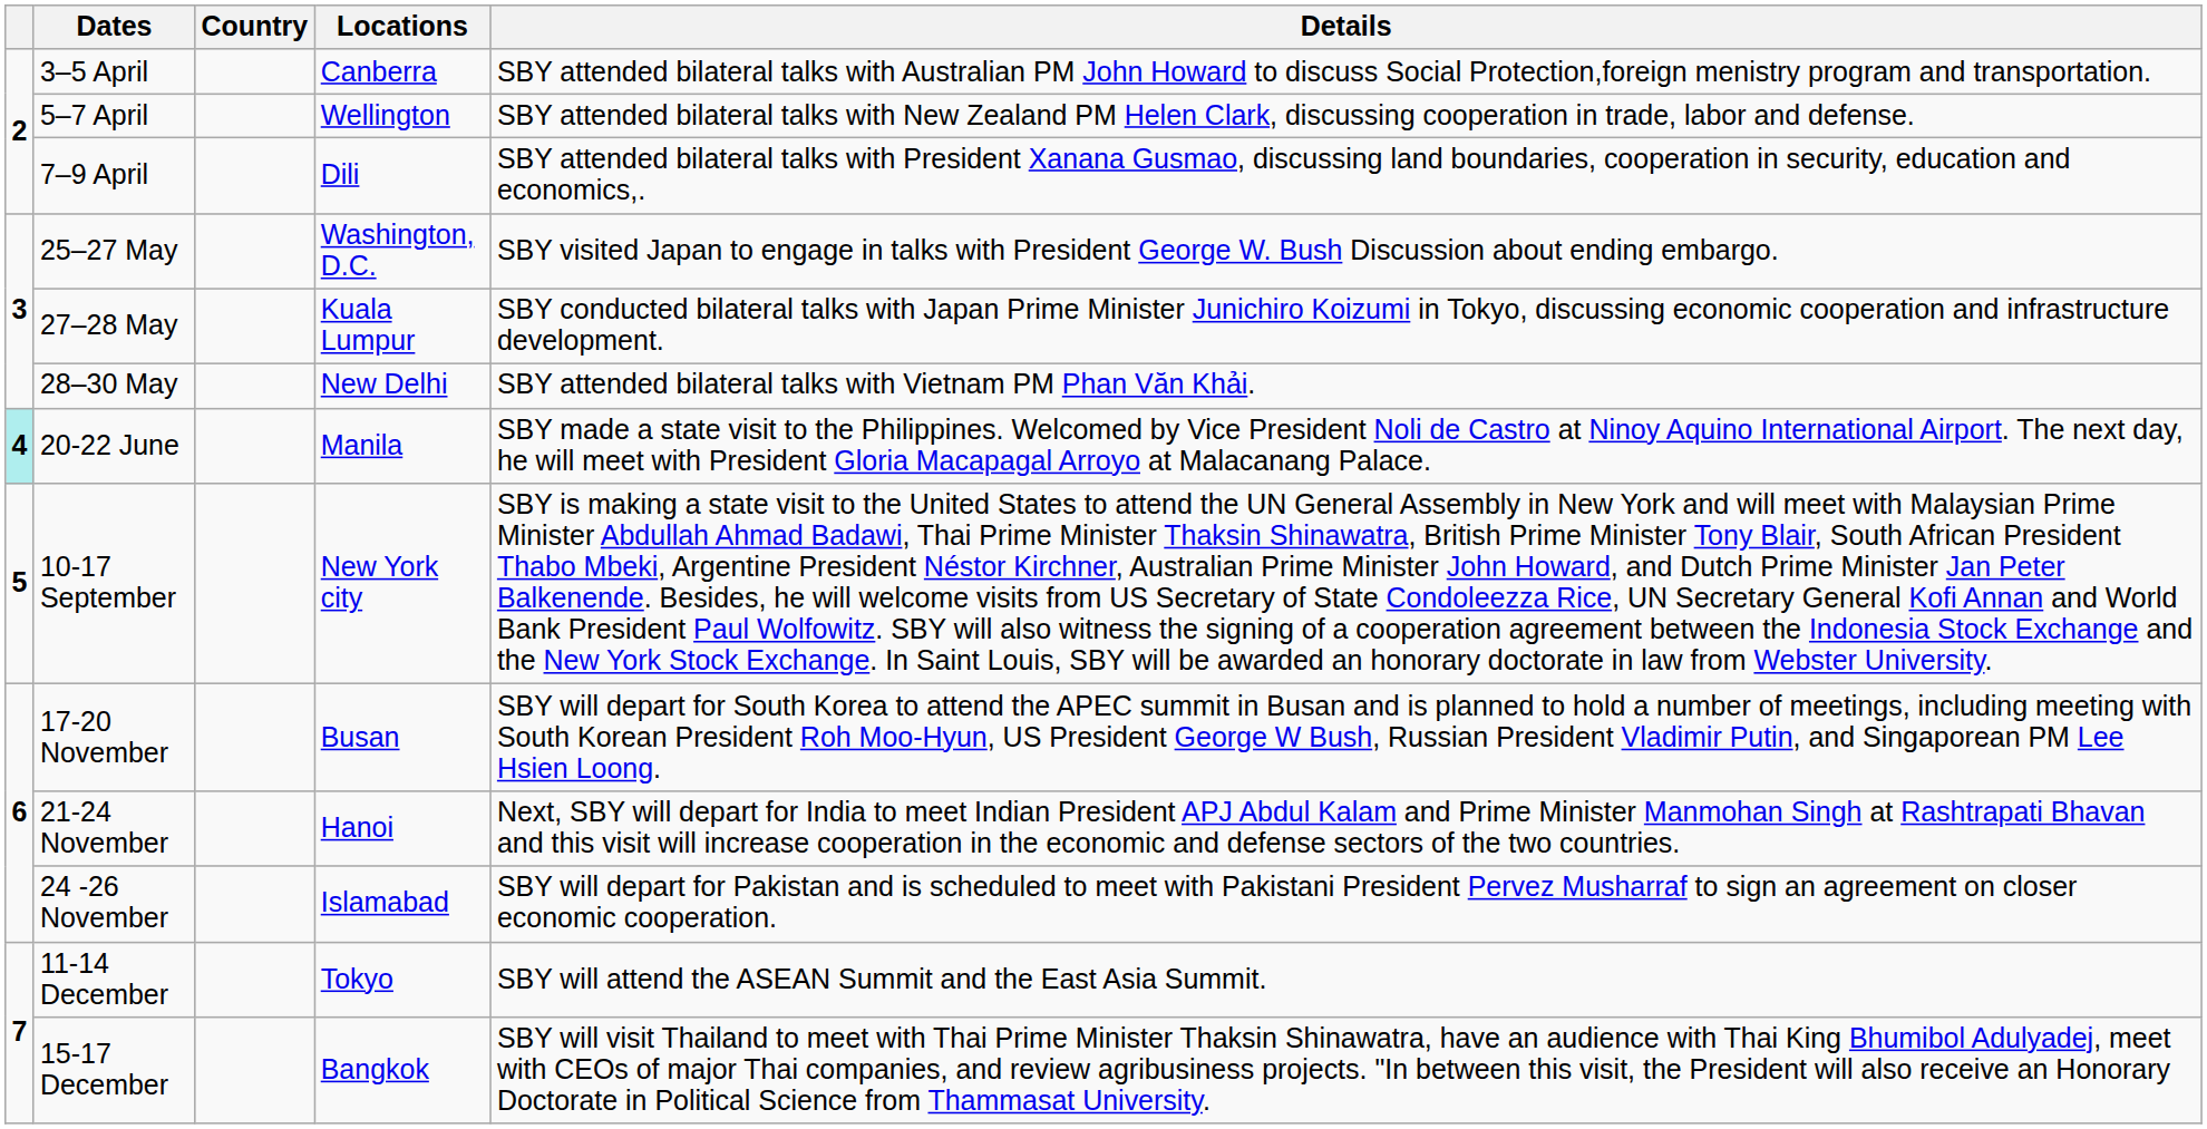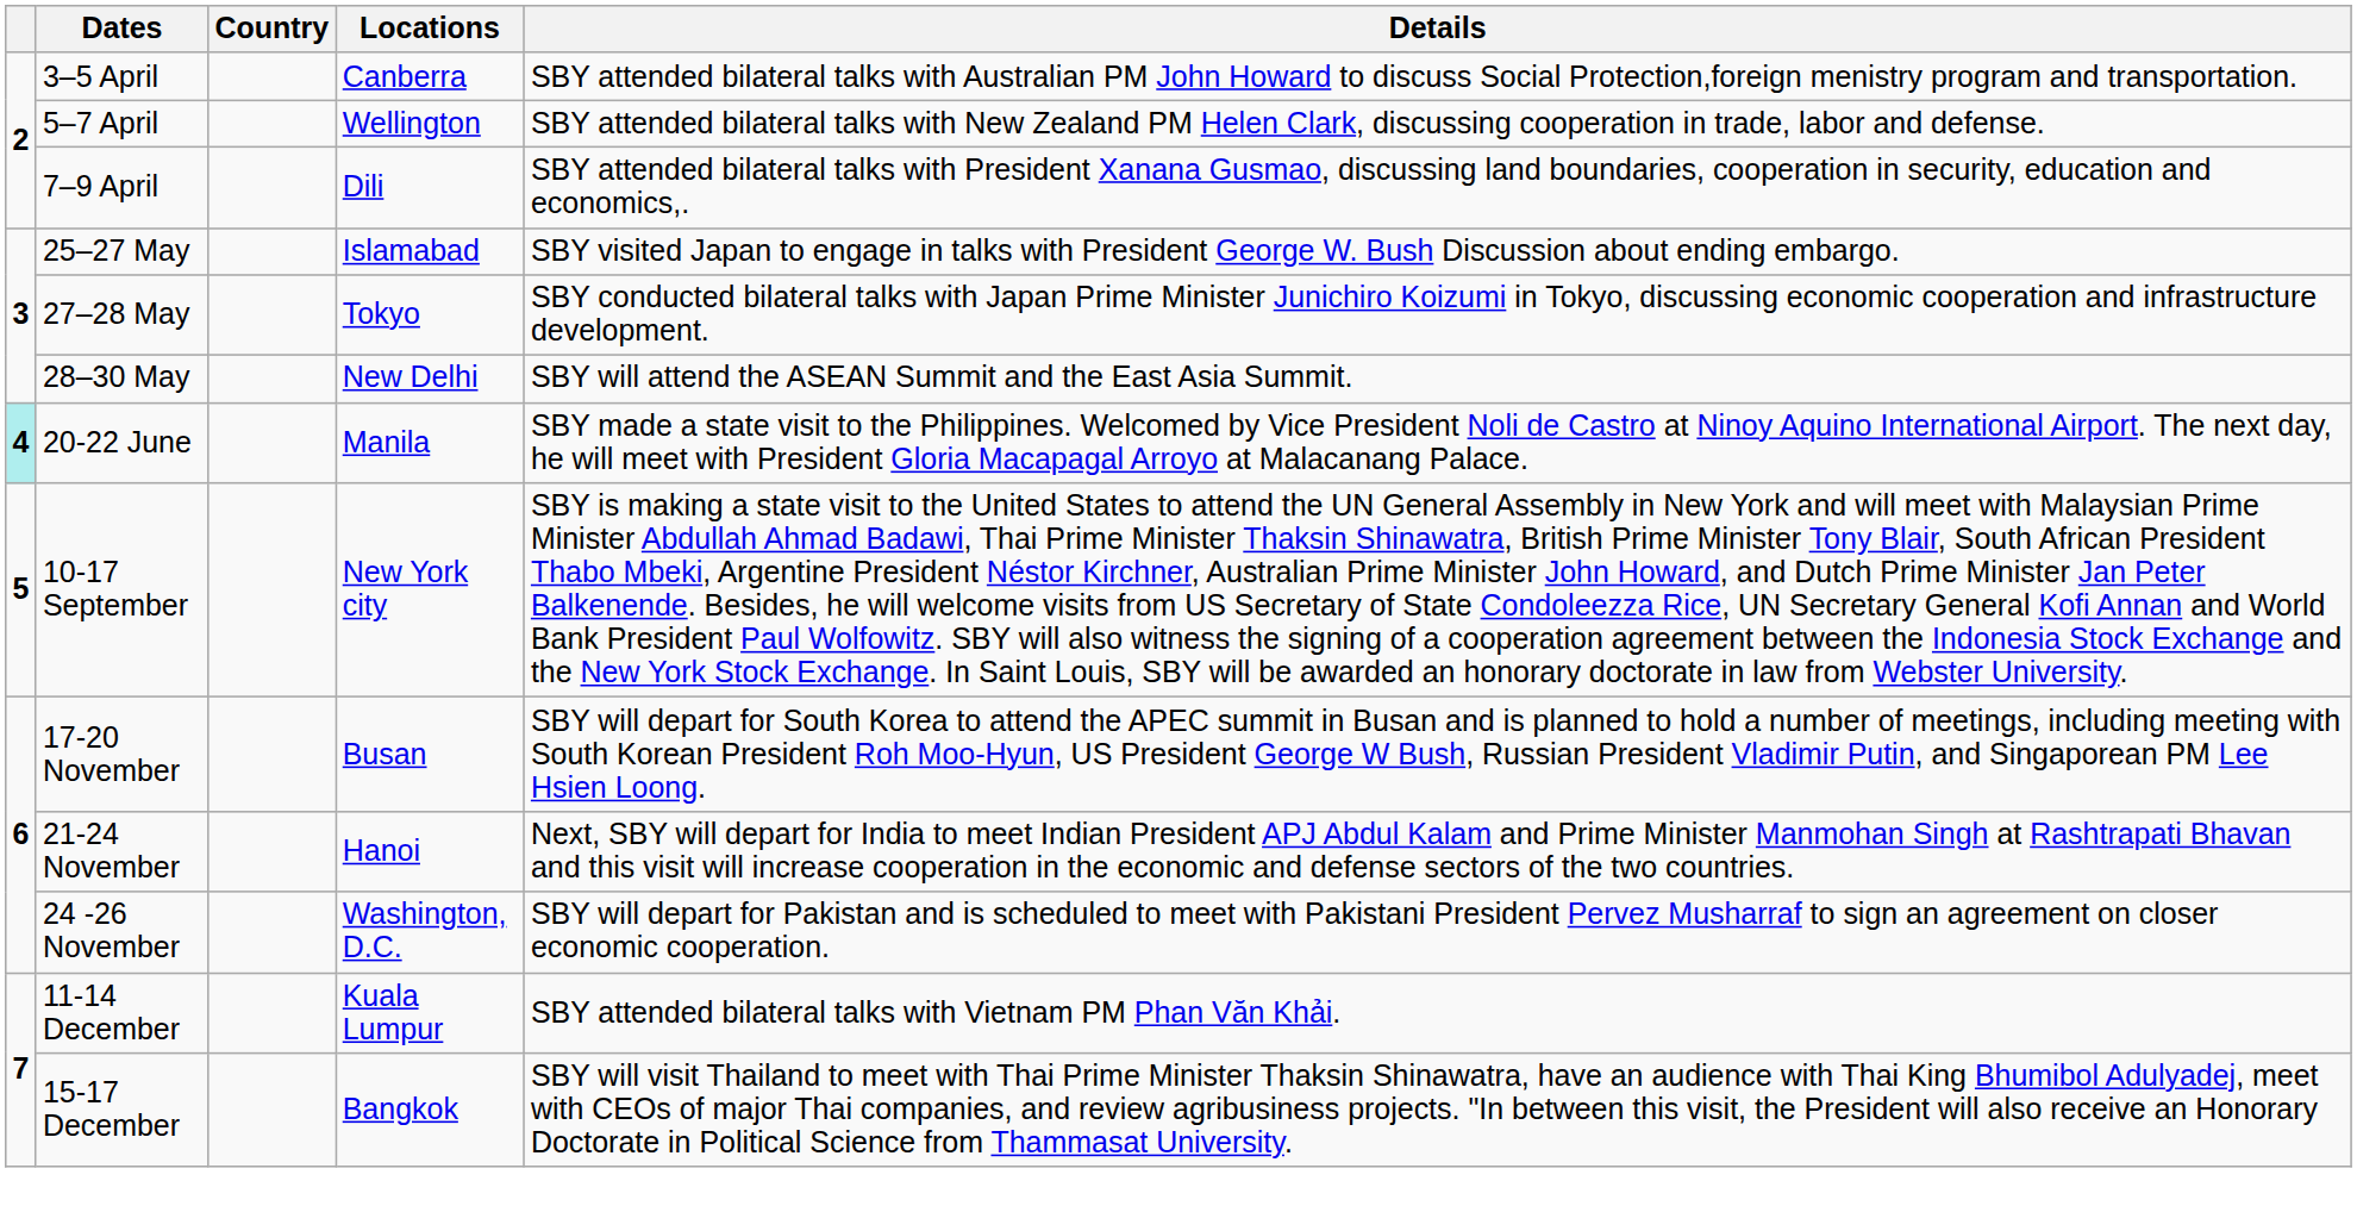25–27 May | Locations: Washington, D.C. -> Islamabad
27–28 May | Locations: Kuala Lumpur -> Tokyo
28–30 May | Details: SBY attended bilateral talks with Vietnam PM Phan Văn Khải. -> SBY will attend the ASEAN Summit and the East Asia Summit.
24 -26 November | Locations: Islamabad -> Washington, D.C.
11-14 December | Locations: Tokyo -> Kuala Lumpur
11-14 December | Details: SBY will attend the ASEAN Summit and the East Asia Summit. -> SBY attended bilateral talks with Vietnam PM Phan Văn Khải.
